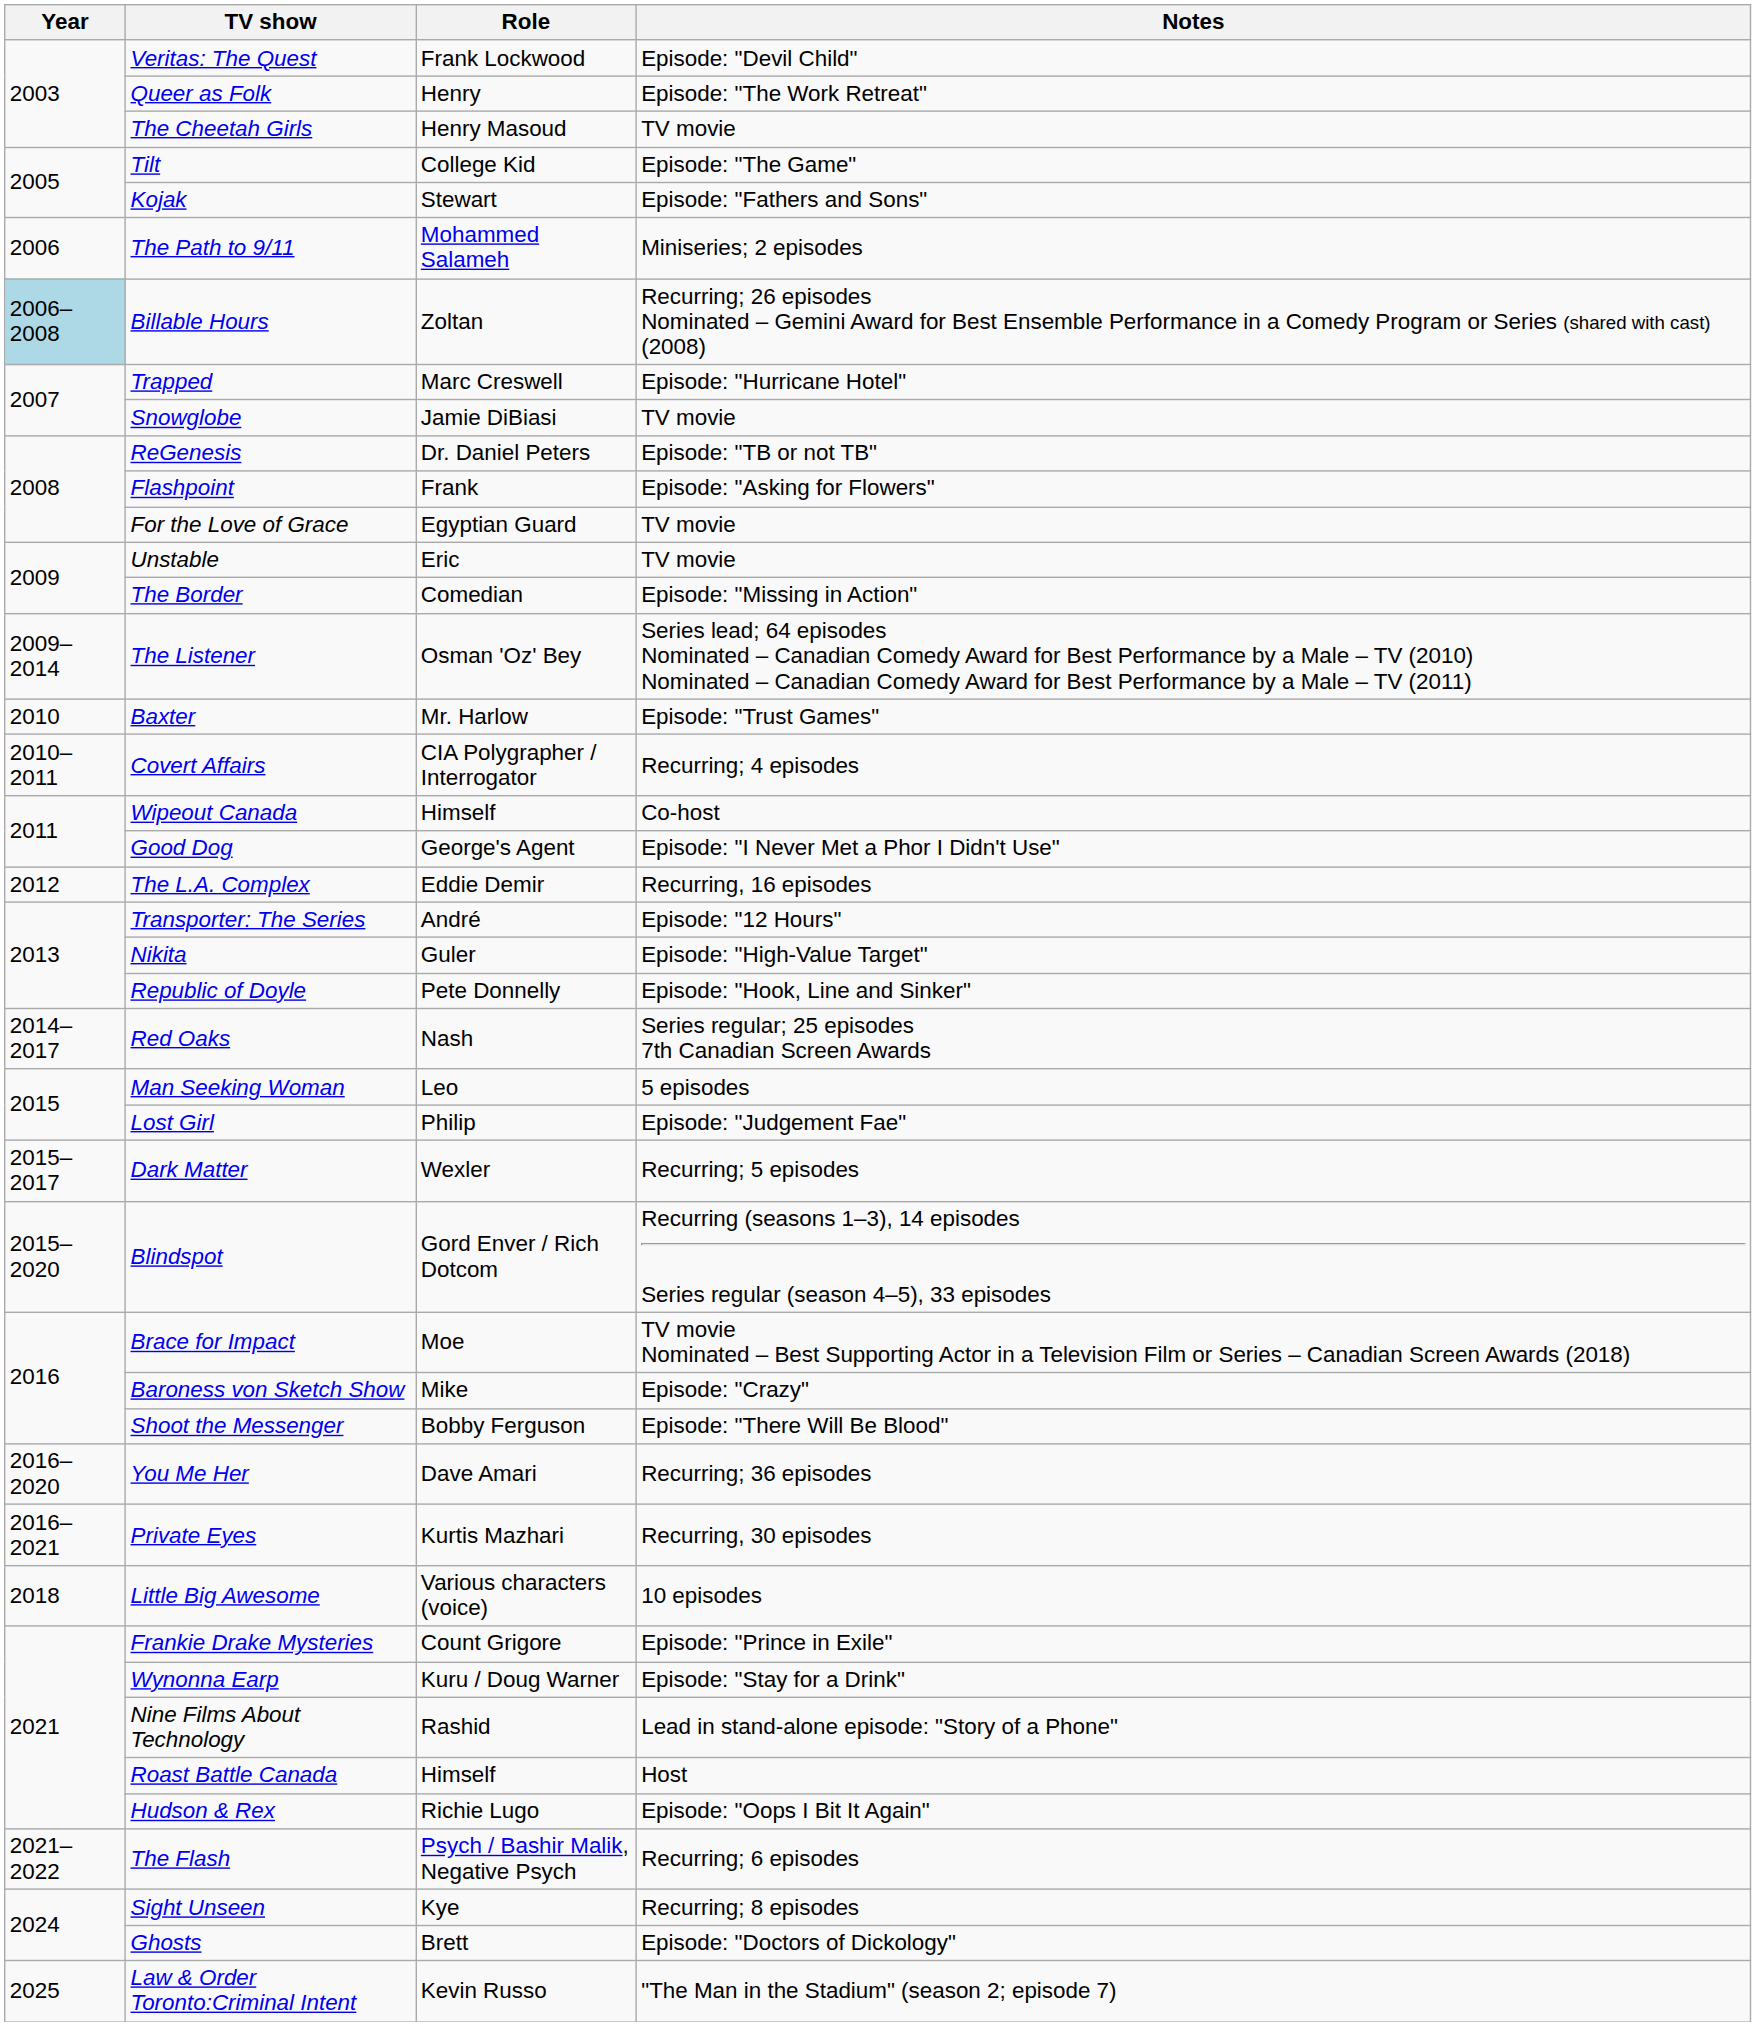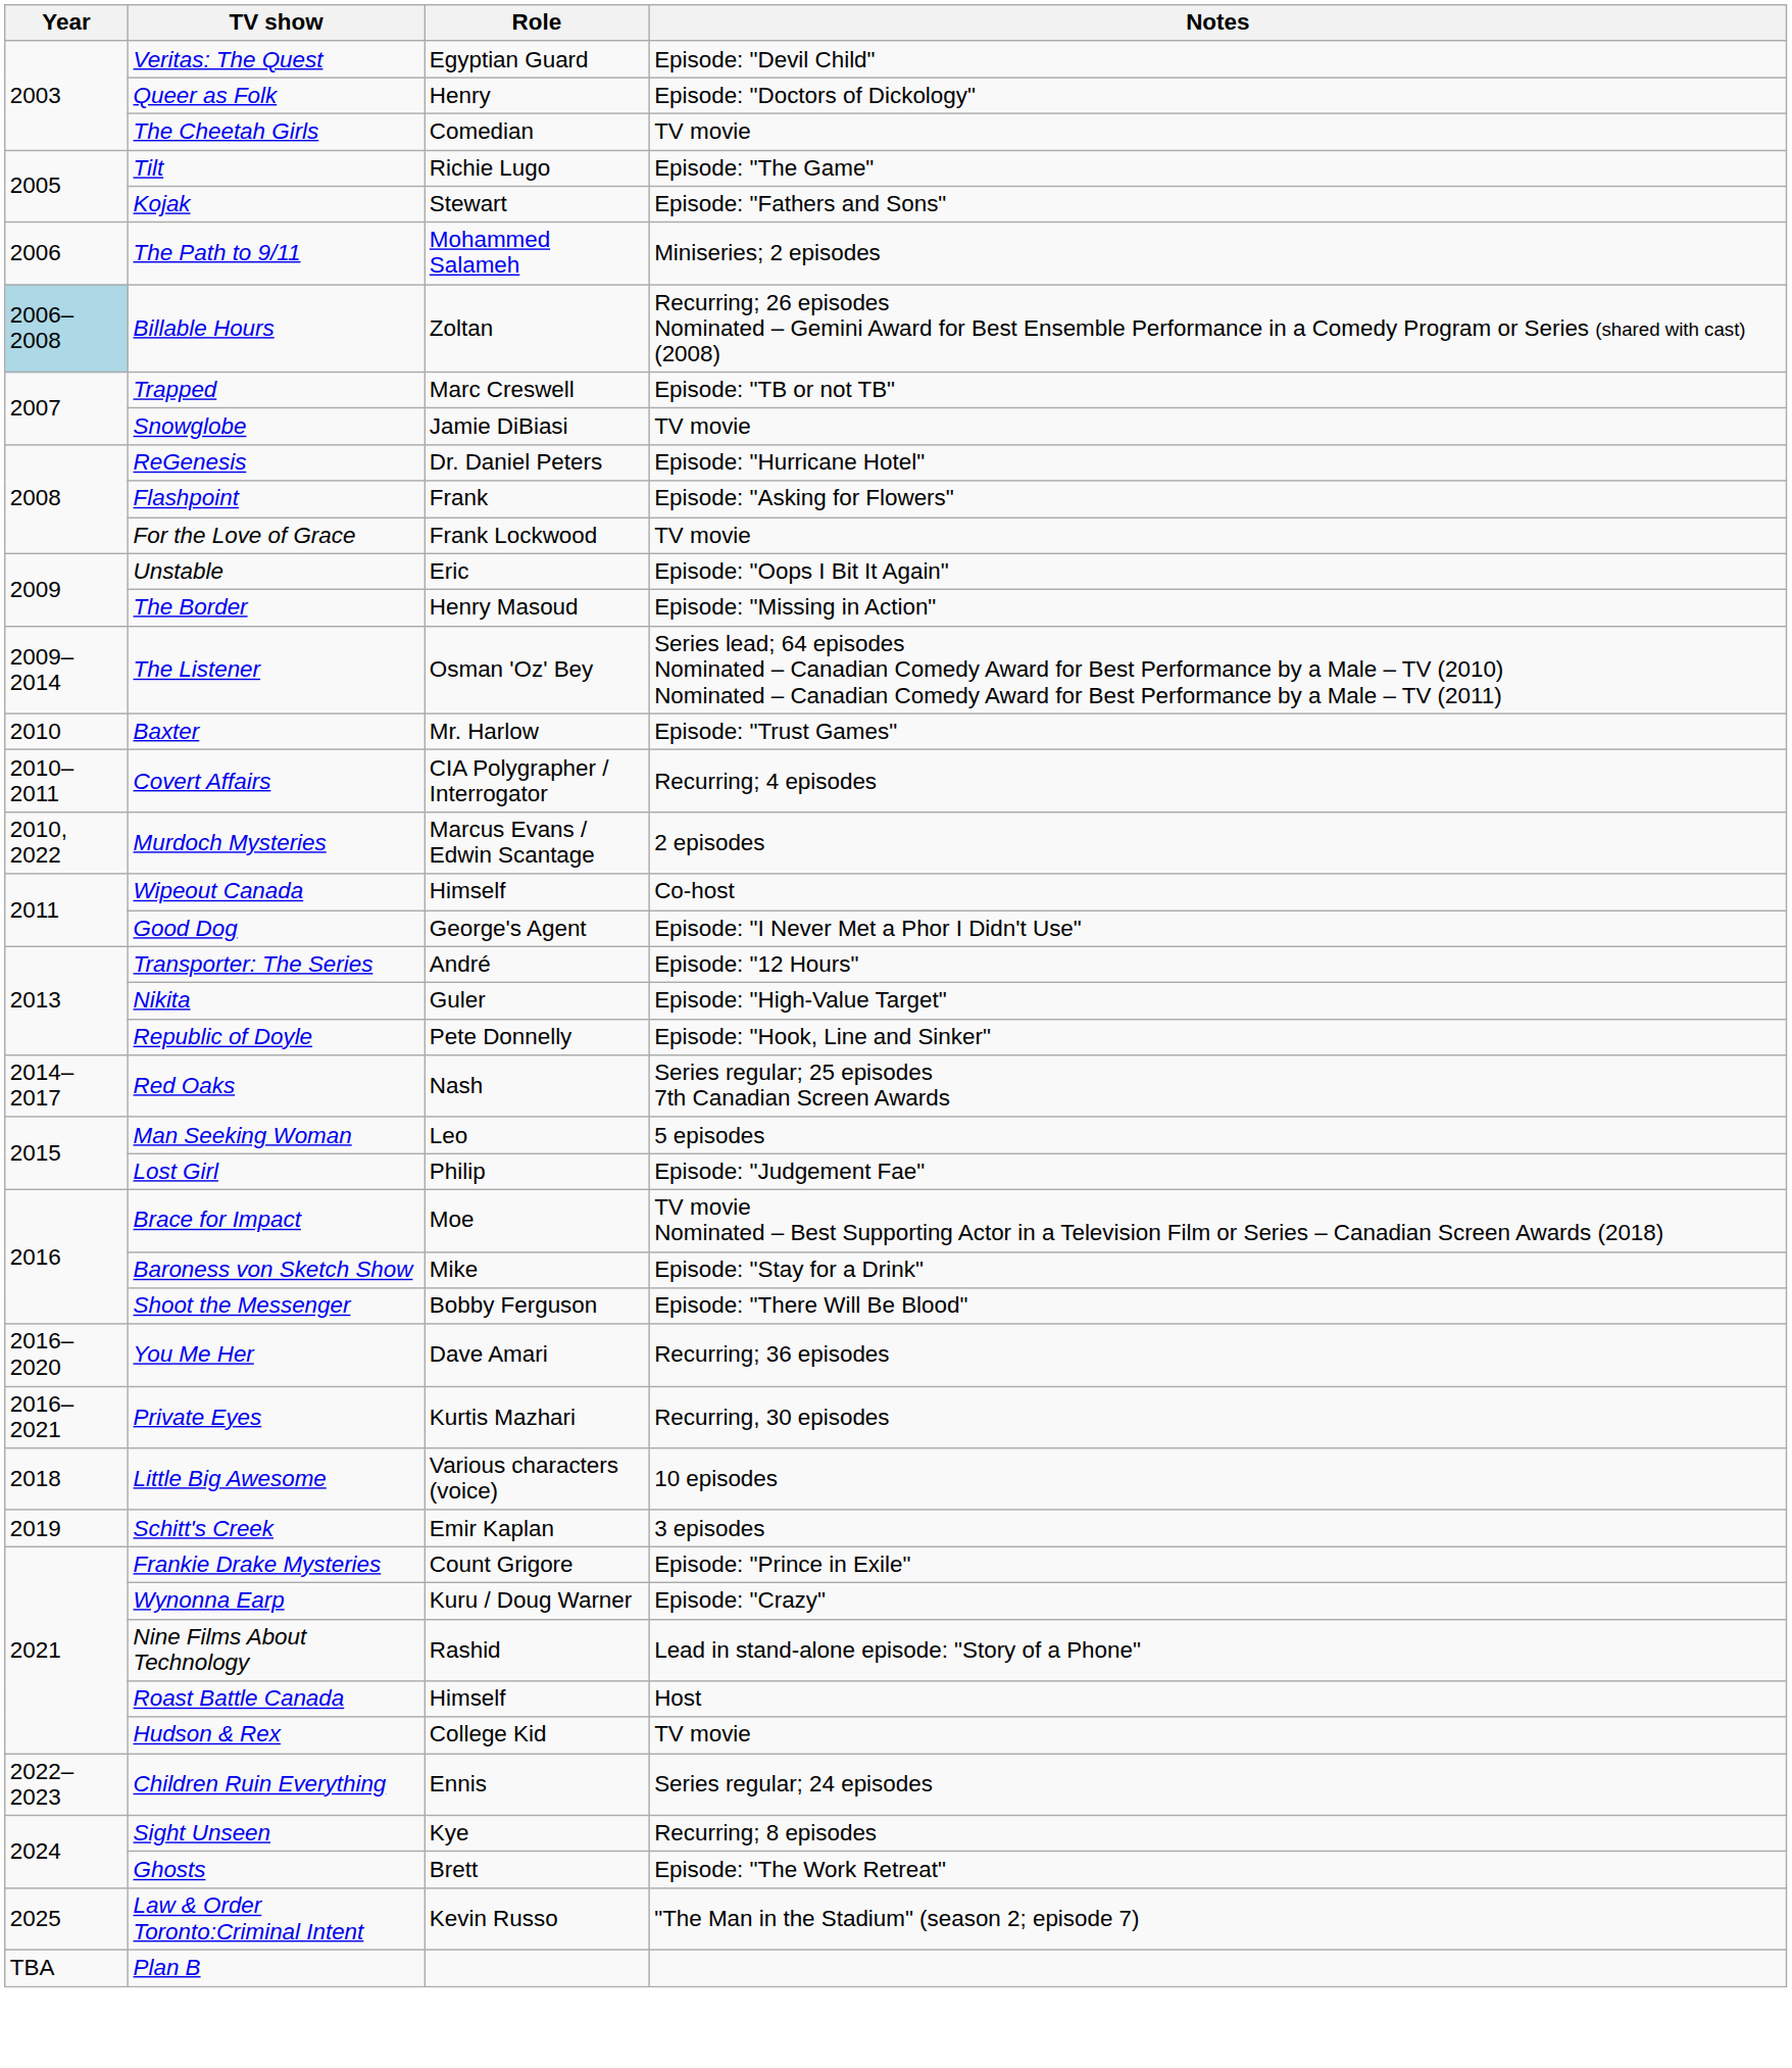Veritas: The Quest | Role: Frank Lockwood -> Egyptian Guard
Queer as Folk | Notes: Episode: "The Work Retreat" -> Episode: "Doctors of Dickology"
The Cheetah Girls | Role: Henry Masoud -> Comedian
Tilt | Role: College Kid -> Richie Lugo
Trapped | Notes: Episode: "Hurricane Hotel" -> Episode: "TB or not TB"
ReGenesis | Notes: Episode: "TB or not TB" -> Episode: "Hurricane Hotel"
For the Love of Grace | Role: Egyptian Guard -> Frank Lockwood
Unstable | Notes: TV movie -> Episode: "Oops I Bit It Again"
The Border | Role: Comedian -> Henry Masoud
+ row: 2010, 2022 | Murdoch Mysteries | Marcus Evans / Edwin Scantage | 2 episodes
- row: 2012 | The L.A. Complex | Eddie Demir | Recurring, 16 episodes
- row: 2015–2017 | Dark Matter | Wexler | Recurring; 5 episodes
- row: 2015–2020 | Blindspot | Gord Enver / Rich Dotcom | Recurring (seasons 1–3), 14 episodes Series regular (season 4–5), 33 episodes
Baroness von Sketch Show | Notes: Episode: "Crazy" -> Episode: "Stay for a Drink"
+ row: 2019 | Schitt's Creek | Emir Kaplan | 3 episodes
Wynonna Earp | Notes: Episode: "Stay for a Drink" -> Episode: "Crazy"
Hudson & Rex | Role: Richie Lugo -> College Kid
Hudson & Rex | Notes: Episode: "Oops I Bit It Again" -> TV movie
- row: 2021–2022 | The Flash | Psych / Bashir Malik, Negative Psych | Recurring; 6 episodes
+ row: 2022–2023 | Children Ruin Everything | Ennis | Series regular; 24 episodes
Ghosts | Notes: Episode: "Doctors of Dickology" -> Episode: "The Work Retreat"
+ row: TBA | Plan B
